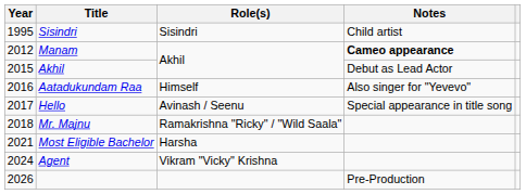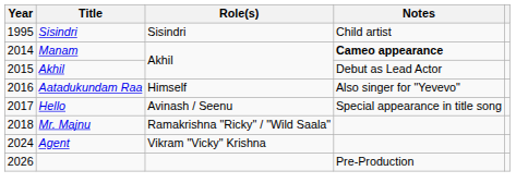Manam | Year: 2012 -> 2014
- row: 2021 | Most Eligible Bachelor | Harsha
